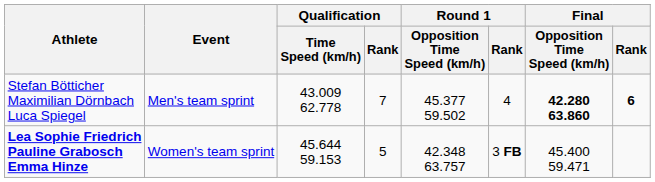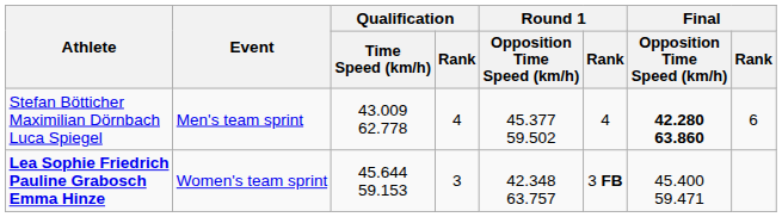Stefan Bötticher Maximilian Dörnbach Luca Spiegel | Qualification / Rank: 7 -> 4
Stefan Bötticher Maximilian Dörnbach Luca Spiegel | Final / Rank: bold -> normal
Lea Sophie Friedrich Pauline Grabosch Emma Hinze | Qualification / Rank: 5 -> 3
